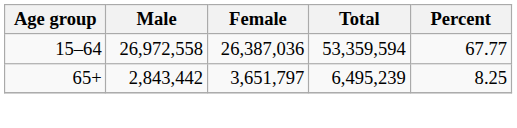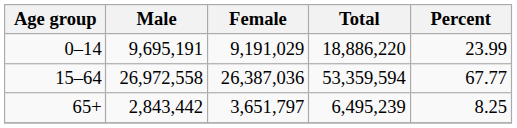+ row: 0–14 | 9,695,191 | 9,191,029 | 18,886,220 | 23.99
